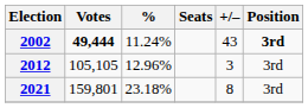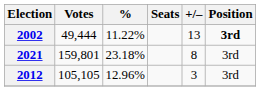2002 | Votes: bold -> normal
2002 | %: 11.24% -> 11.22%
2002 | +/–: 43 -> 13
rows swapped: 2012 <-> 2021
